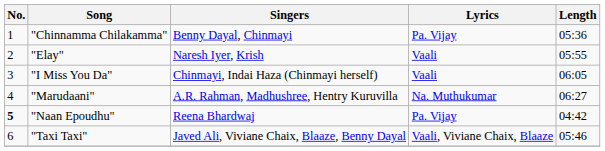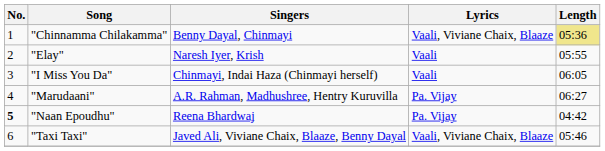"Chinnamma Chilakamma" | Lyrics: Pa. Vijay -> Vaali, Viviane Chaix, Blaaze
"Chinnamma Chilakamma" | Length: no background -> khaki background
"Marudaani" | Lyrics: Na. Muthukumar -> Pa. Vijay
